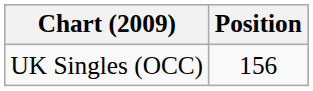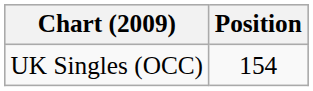UK Singles (OCC) | Position: 156 -> 154
